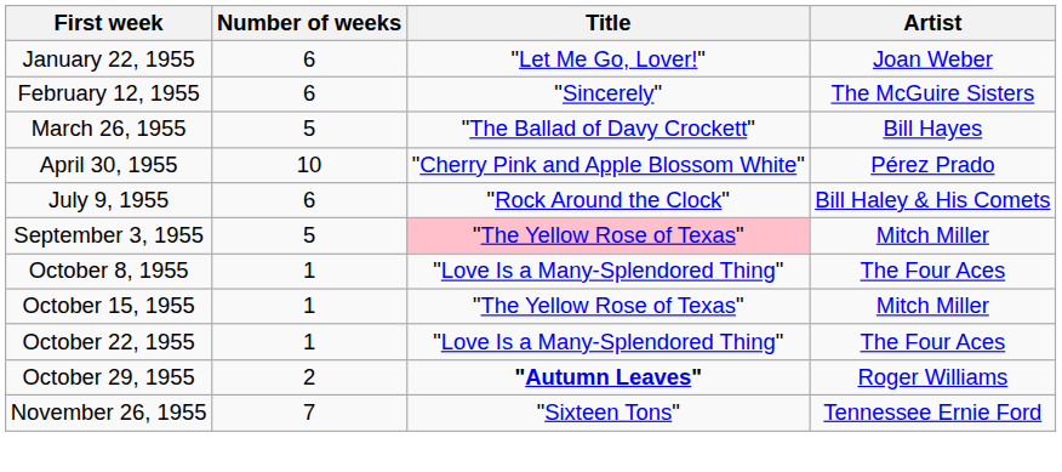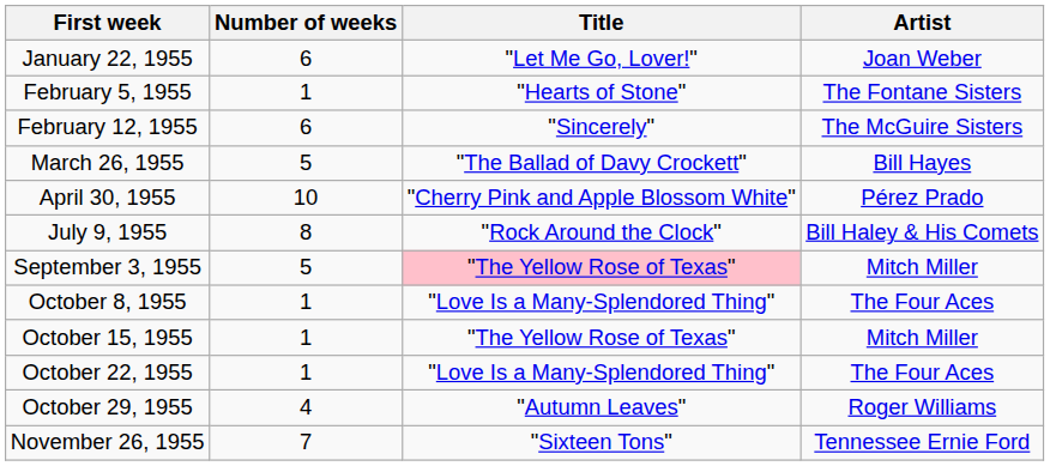+ row: February 5, 1955 | 1 | "Hearts of Stone" | The Fontane Sisters
July 9, 1955 | Number of weeks: 6 -> 8
October 29, 1955 | Number of weeks: 2 -> 4
October 29, 1955 | Title: bold -> normal
